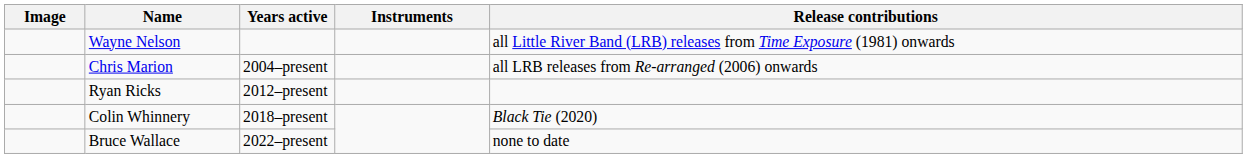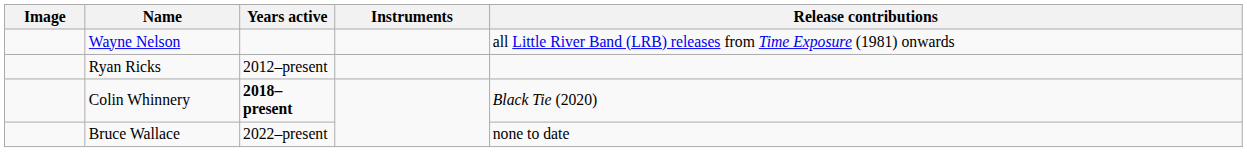- row: Chris Marion | 2004–present | all LRB releases from Re-arranged (2006) onwards
Colin Whinnery | Years active: normal -> bold
